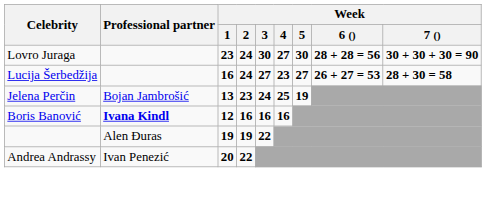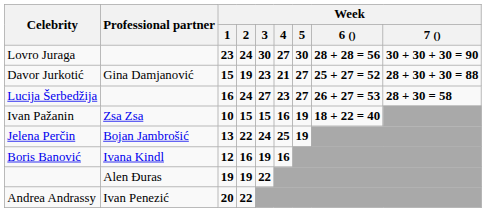+ row: Davor Jurkotić | Gina Damjanović | 15 | 19 | 23 | 21 | 27 | 25 + 27 = 52 | 28 + 30 + 30 = 88
+ row: Ivan Pažanin | Zsa Zsa | 10 | 15 | 15 | 16 | 19 | 18 + 22 = 40
Jelena Perčin | Week / 2: 23 -> 22
Boris Banović | Professional partner: bold -> normal
Boris Banović | Week / 3: 16 -> 19
